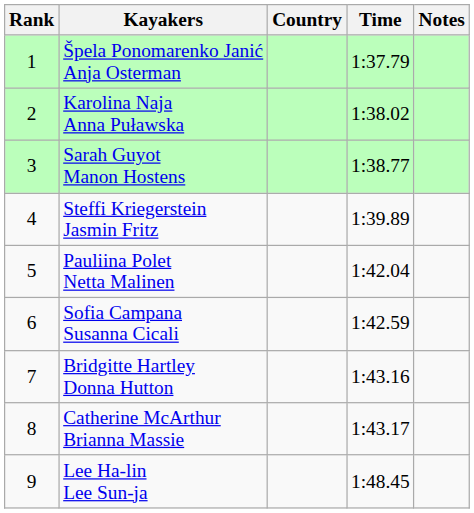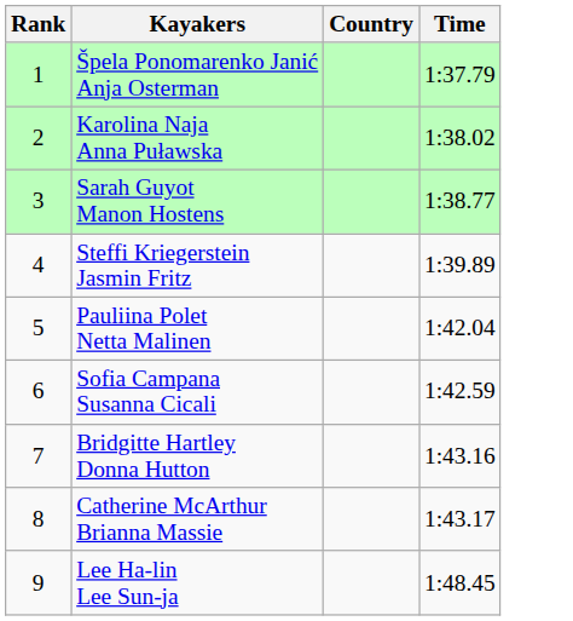- column: Notes
